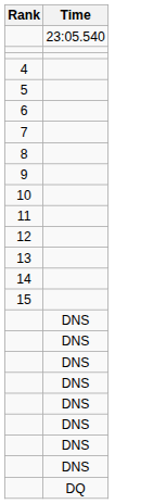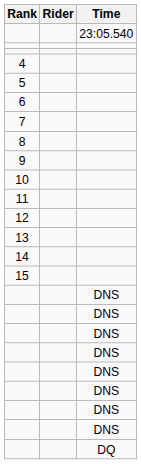+ column: Rider
